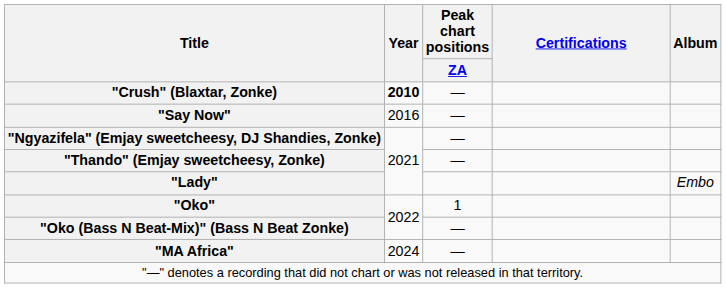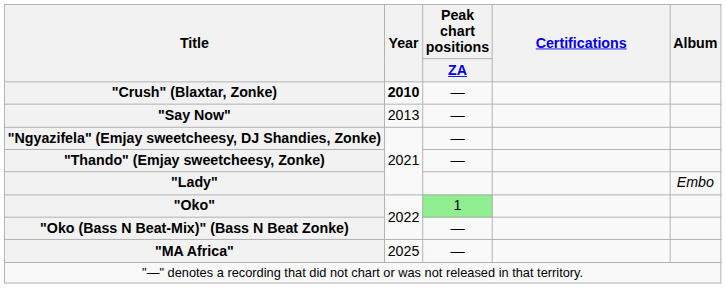"Say Now" | Year: 2016 -> 2013
"Oko" | Peak chart positions / ZA: no background -> lightgreen background
"MA Africa" | Year: 2024 -> 2025
